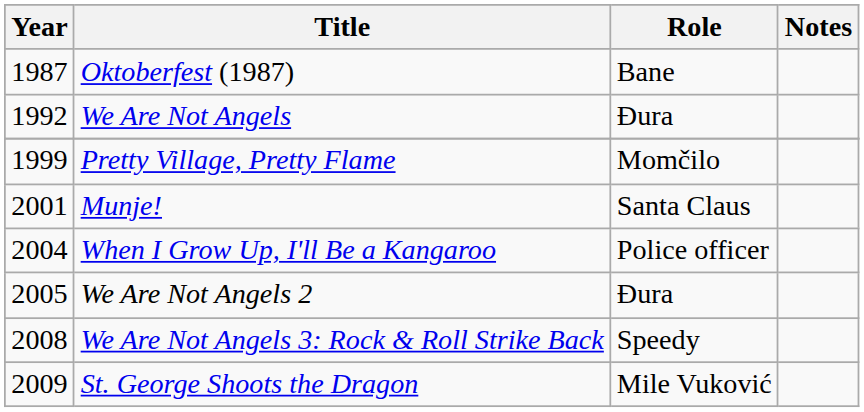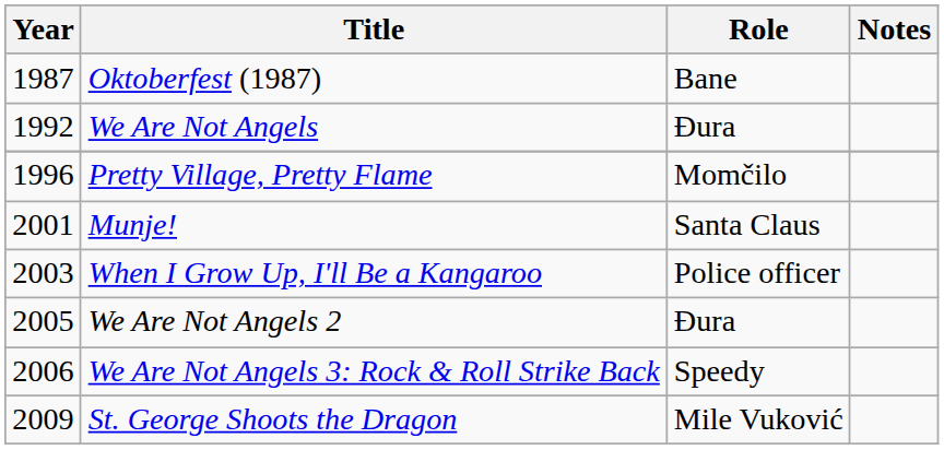Pretty Village, Pretty Flame | Year: 1999 -> 1996
When I Grow Up, I'll Be a Kangaroo | Year: 2004 -> 2003
We Are Not Angels 3: Rock & Roll Strike Back | Year: 2008 -> 2006
